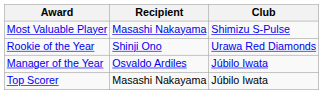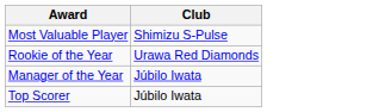- column: Recipient | Masashi Nakayama | Shinji Ono | Osvaldo Ardiles | Masashi Nakayama
